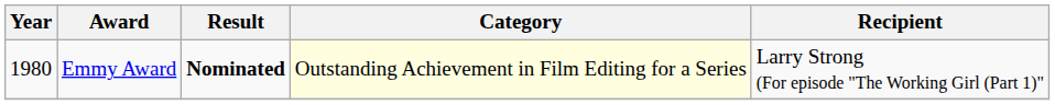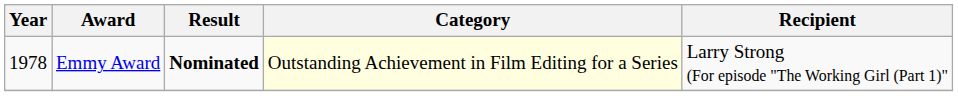Emmy Award | Year: 1980 -> 1978
